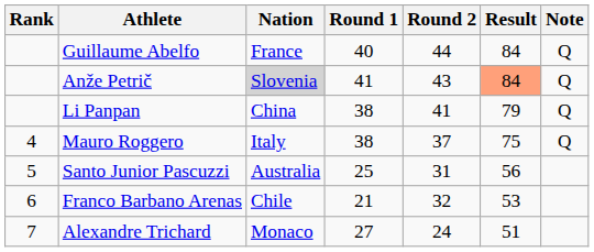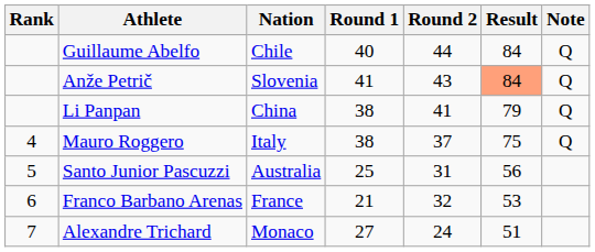Guillaume Abelfo | Nation: France -> Chile
Anže Petrič | Nation: lightgrey background -> no background
Franco Barbano Arenas | Nation: Chile -> France
